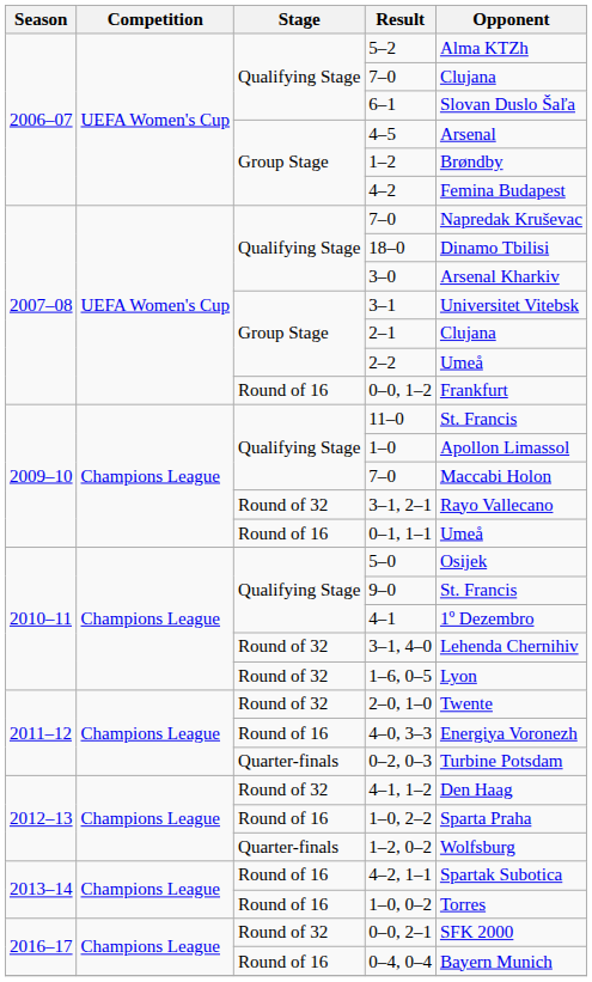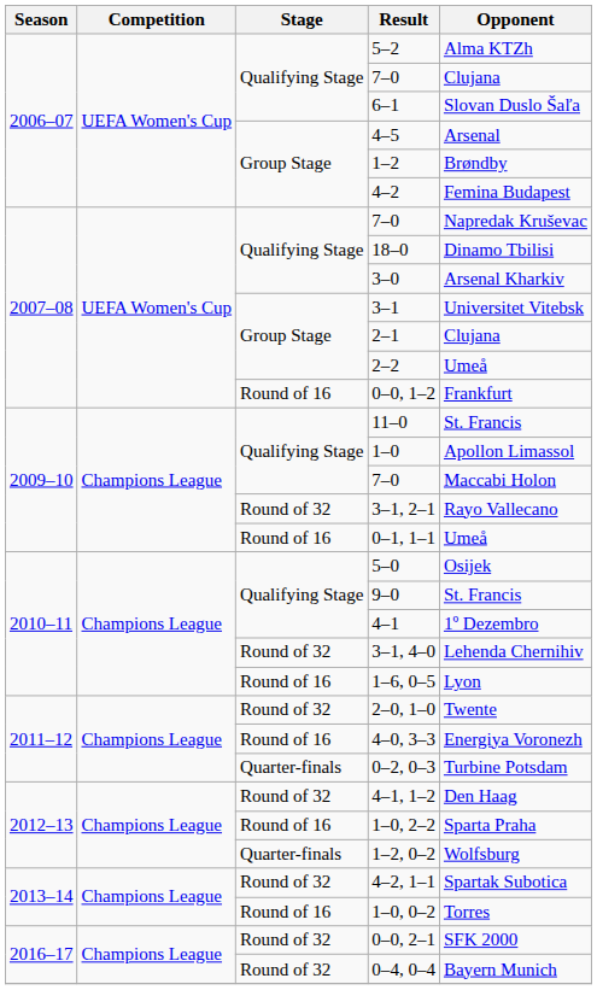1–6, 0–5 | Stage: Round of 32 -> Round of 16
4–2, 1–1 | Stage: Round of 16 -> Round of 32
0–4, 0–4 | Stage: Round of 16 -> Round of 32
